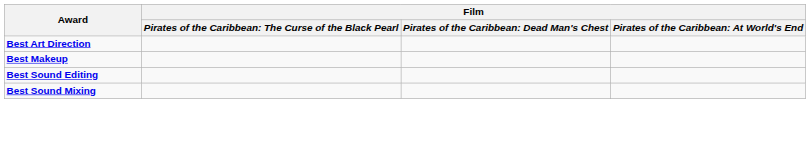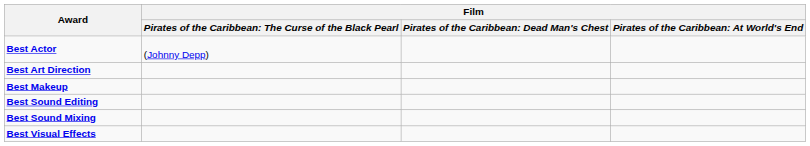+ row: Best Actor | (Johnny Depp)
+ row: Best Visual Effects
